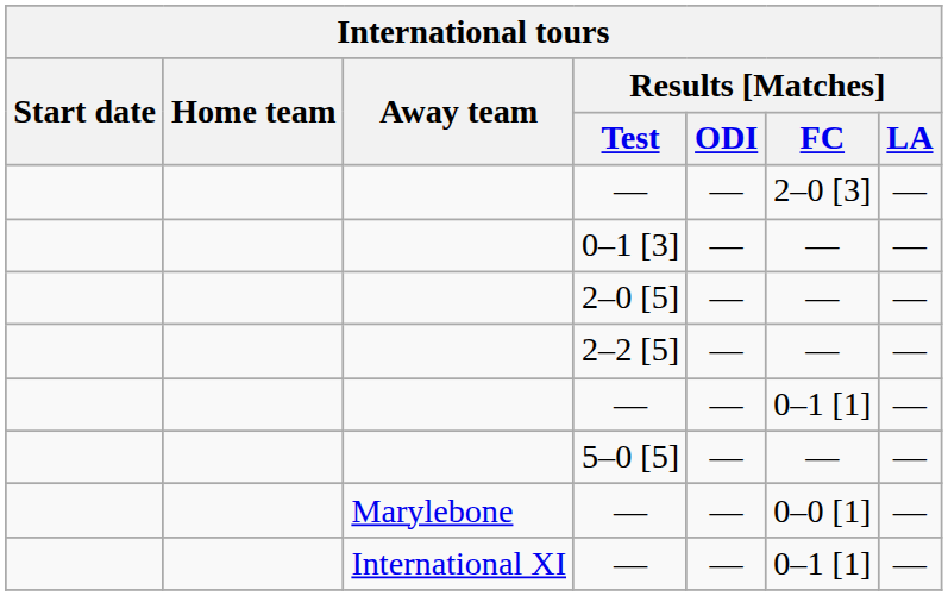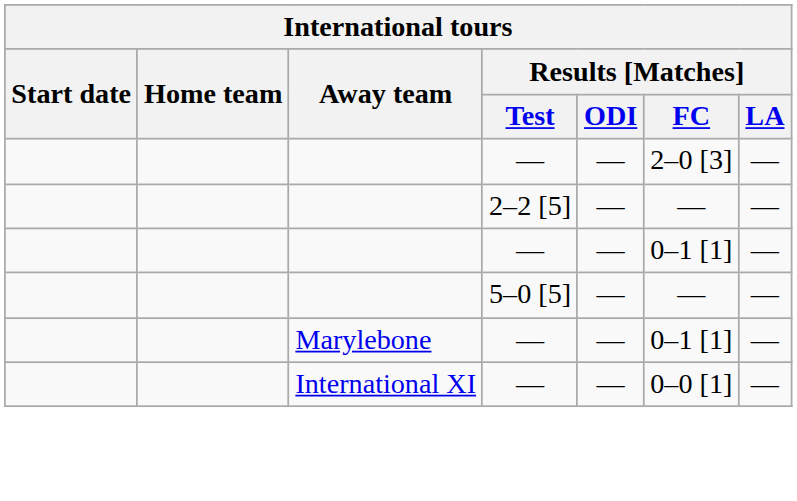- row: 0–1 [3] | — | — | —
- row: 2–0 [5] | — | — | —
Marylebone / — | Results [Matches] / FC: 0–0 [1] -> 0–1 [1]
International XI / — | Results [Matches] / FC: 0–1 [1] -> 0–0 [1]
